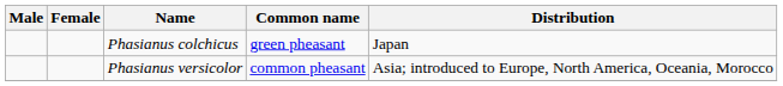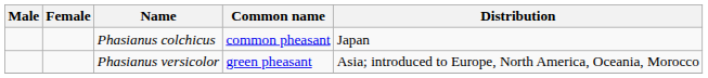Phasianus colchicus | Common name: green pheasant -> common pheasant
Phasianus versicolor | Common name: common pheasant -> green pheasant
